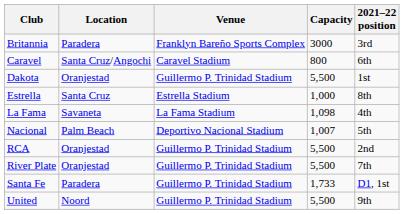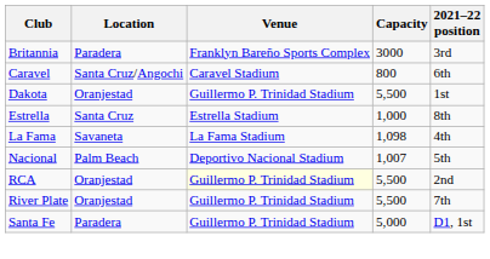RCA | Venue: no background -> lightyellow background
Santa Fe | Capacity: 1,733 -> 5,000
- row: United | Noord | Guillermo P. Trinidad Stadium | 5,500 | 9th
